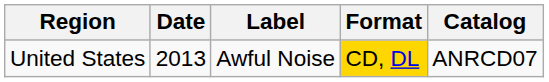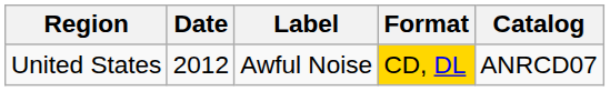United States | Date: 2013 -> 2012
